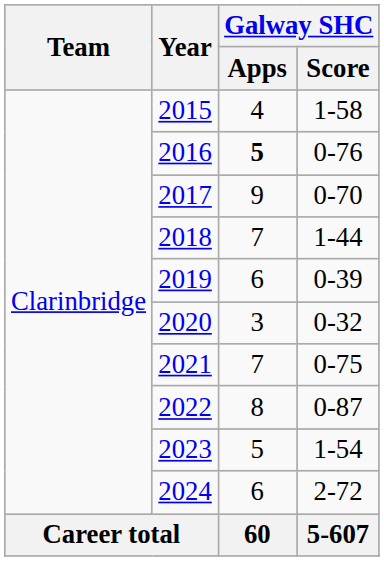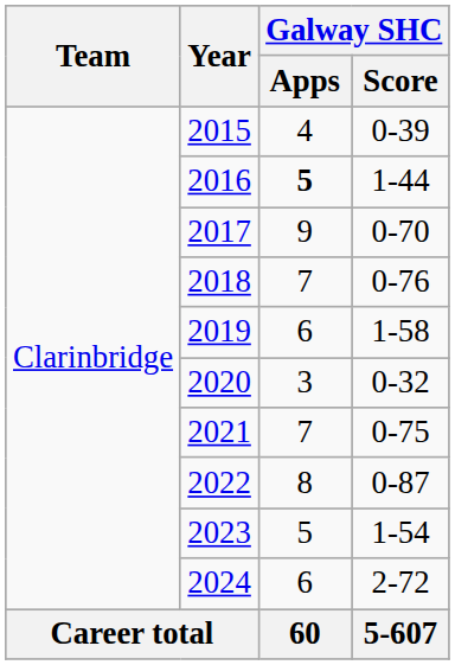2015 | Galway SHC / Score: 1-58 -> 0-39
2016 | Galway SHC / Score: 0-76 -> 1-44
2018 | Galway SHC / Score: 1-44 -> 0-76
2019 | Galway SHC / Score: 0-39 -> 1-58
